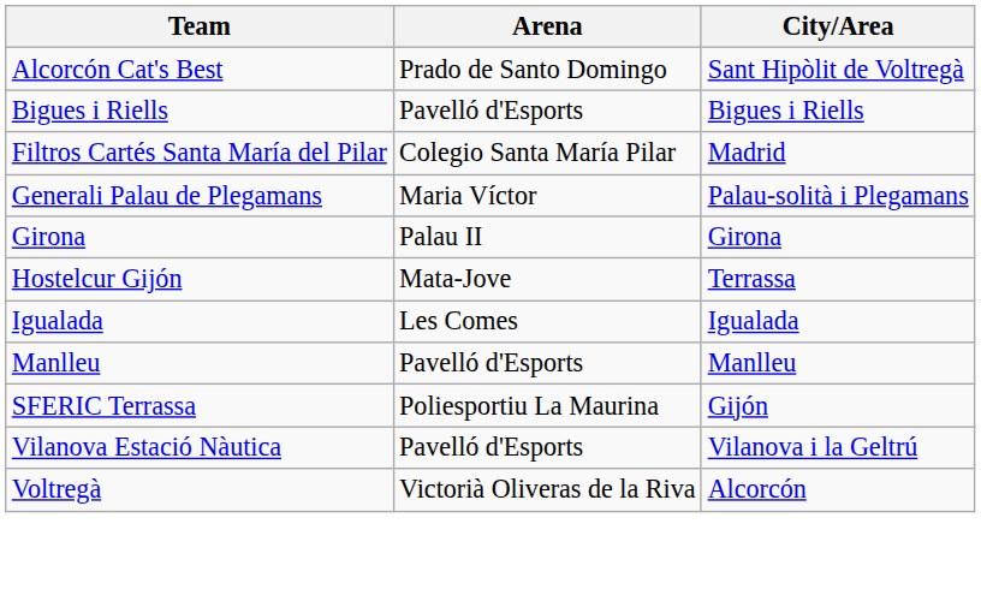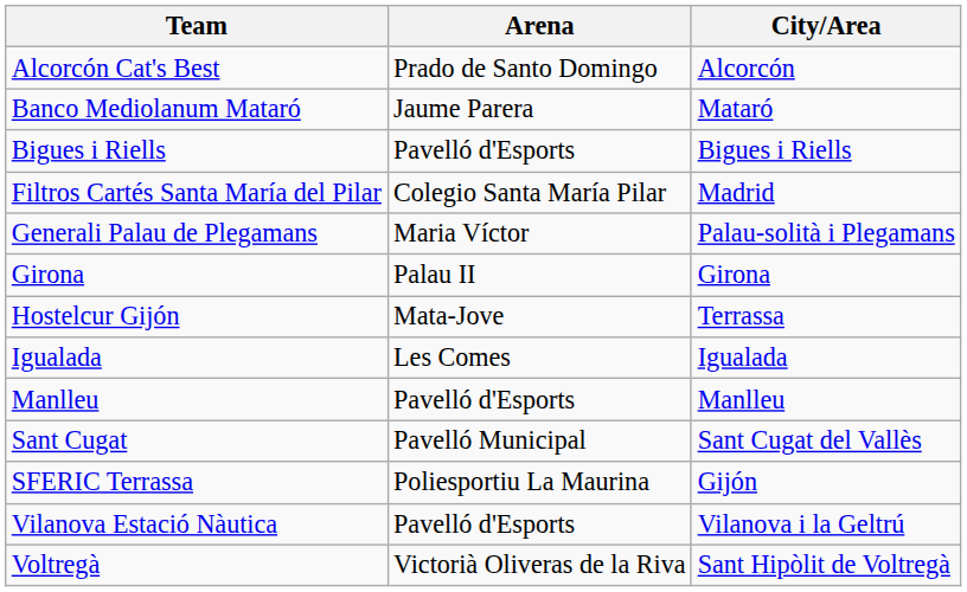Alcorcón Cat's Best | City/Area: Sant Hipòlit de Voltregà -> Alcorcón
+ row: Banco Mediolanum Mataró | Jaume Parera | Mataró
+ row: Sant Cugat | Pavelló Municipal | Sant Cugat del Vallès
Voltregà | City/Area: Alcorcón -> Sant Hipòlit de Voltregà
